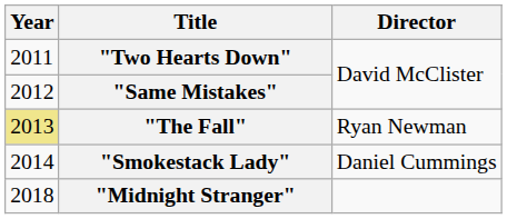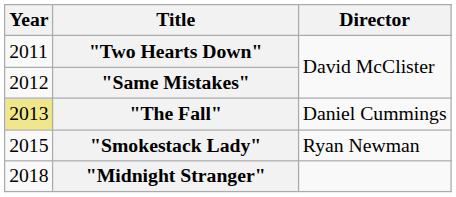"The Fall" | Director: Ryan Newman -> Daniel Cummings
"Smokestack Lady" | Year: 2014 -> 2015
"Smokestack Lady" | Director: Daniel Cummings -> Ryan Newman
